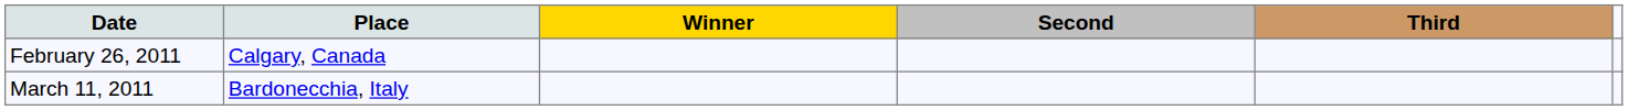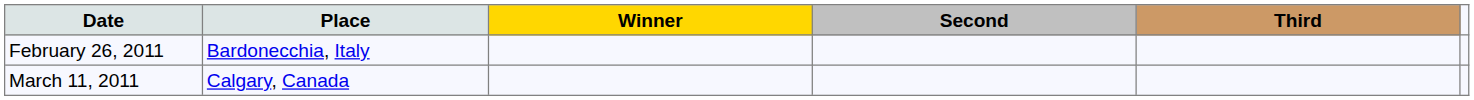February 26, 2011 | Place: Calgary, Canada -> Bardonecchia, Italy
March 11, 2011 | Place: Bardonecchia, Italy -> Calgary, Canada
